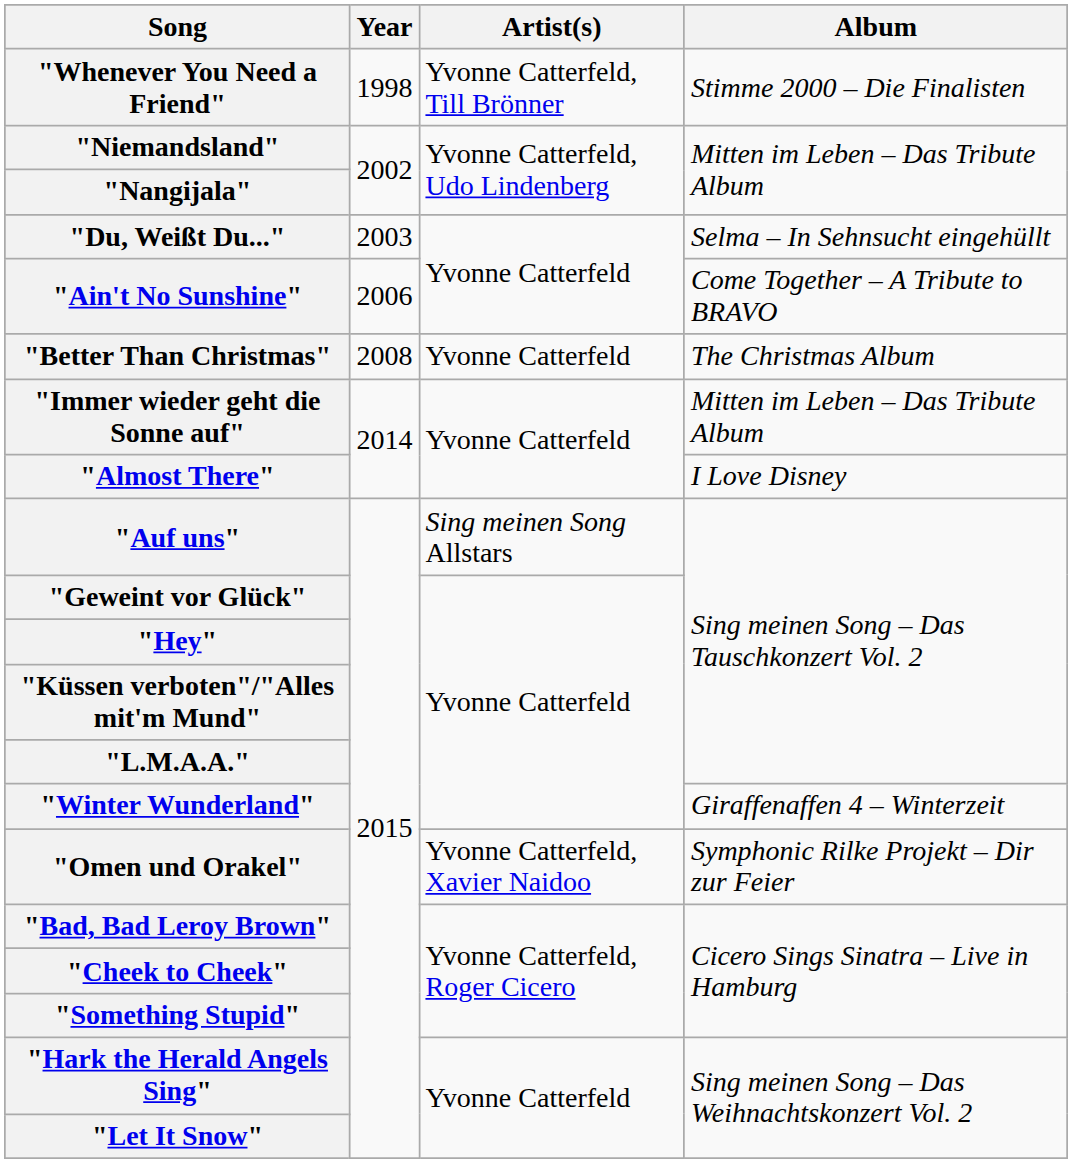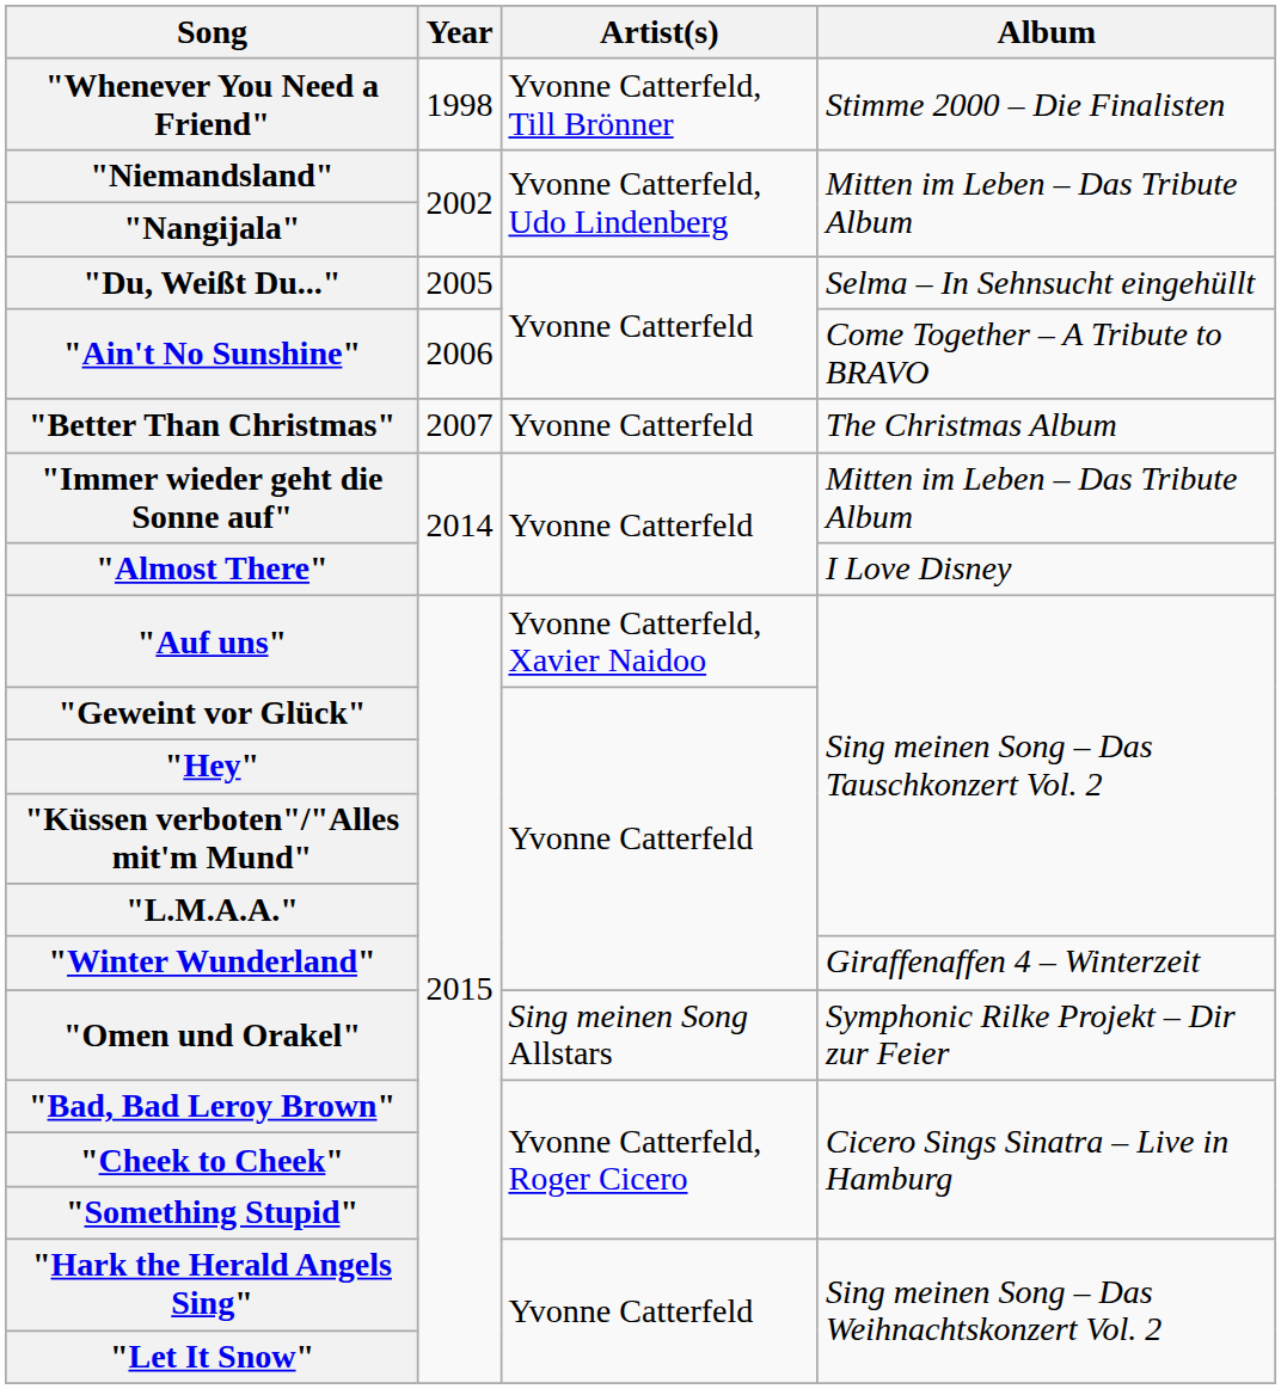"Du, Weißt Du..." | Year: 2003 -> 2005
"Better Than Christmas" | Year: 2008 -> 2007
"Auf uns" | Artist(s): Sing meinen Song Allstars -> Yvonne Catterfeld, Xavier Naidoo
"Omen und Orakel" | Artist(s): Yvonne Catterfeld, Xavier Naidoo -> Sing meinen Song Allstars
